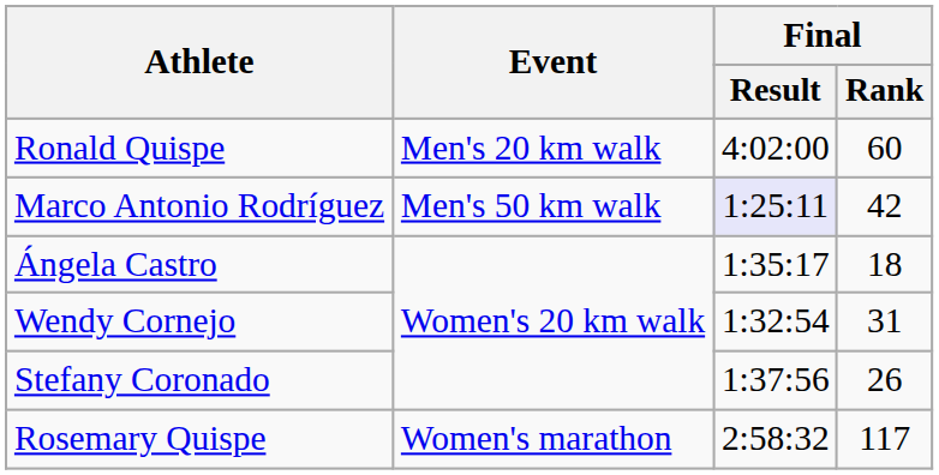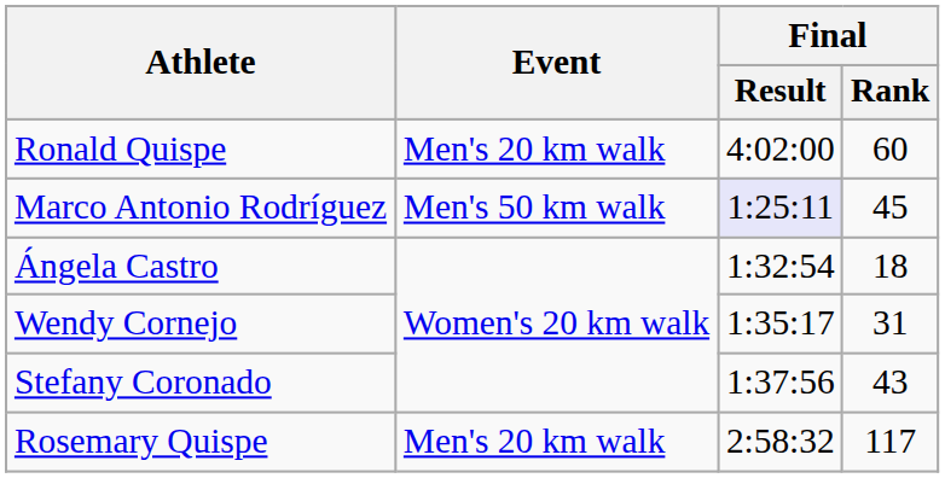Marco Antonio Rodríguez | Final / Rank: 42 -> 45
Ángela Castro | Final / Result: 1:35:17 -> 1:32:54
Wendy Cornejo | Final / Result: 1:32:54 -> 1:35:17
Stefany Coronado | Final / Rank: 26 -> 43
Rosemary Quispe | Event: Women's marathon -> Men's 20 km walk
